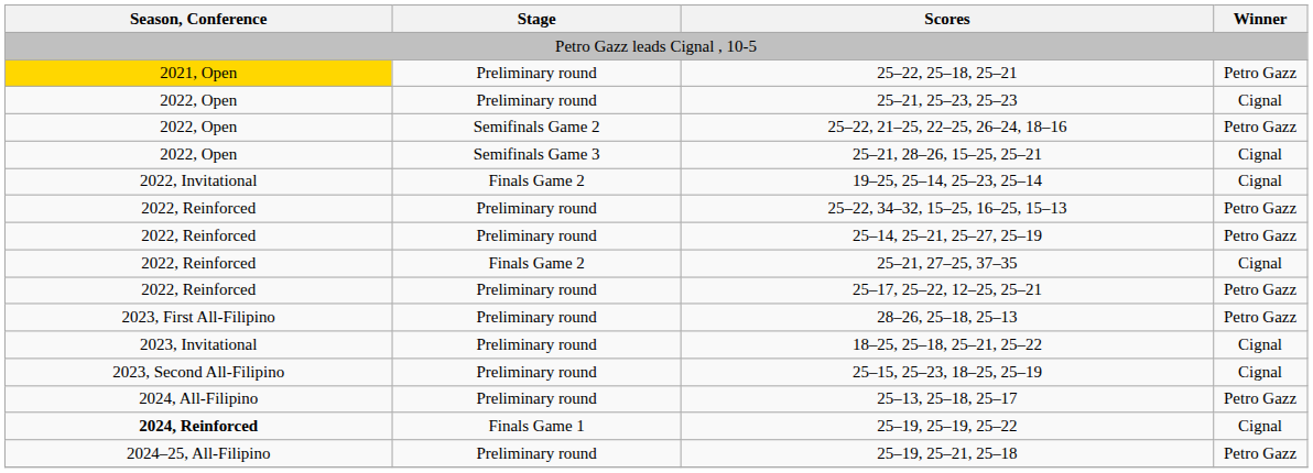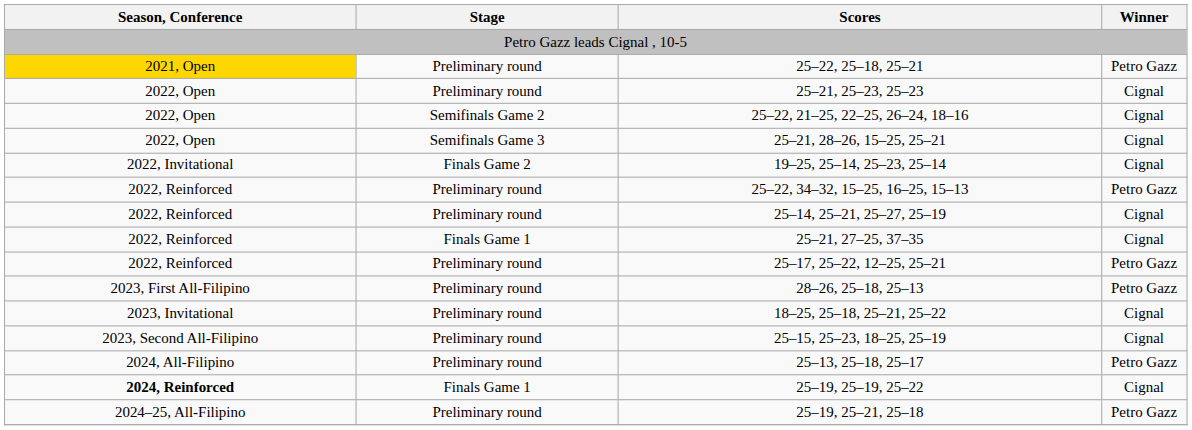25–22, 21–25, 22–25, 26–24, 18–16 | Winner: Petro Gazz -> Cignal
25–14, 25–21, 25–27, 25–19 | Winner: Petro Gazz -> Cignal
25–21, 27–25, 37–35 | Stage: Finals Game 2 -> Finals Game 1
